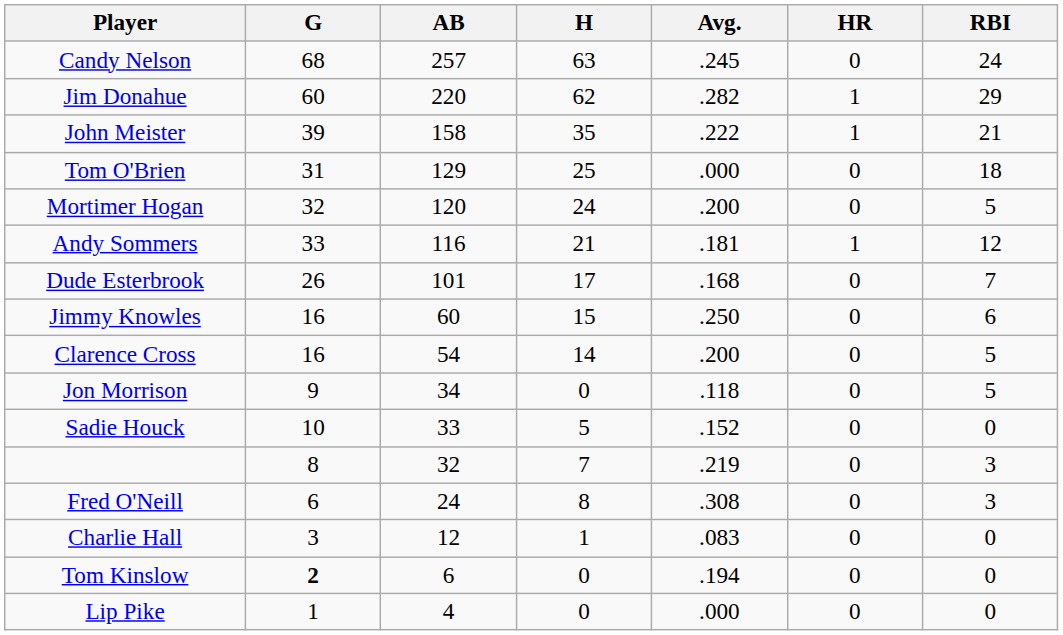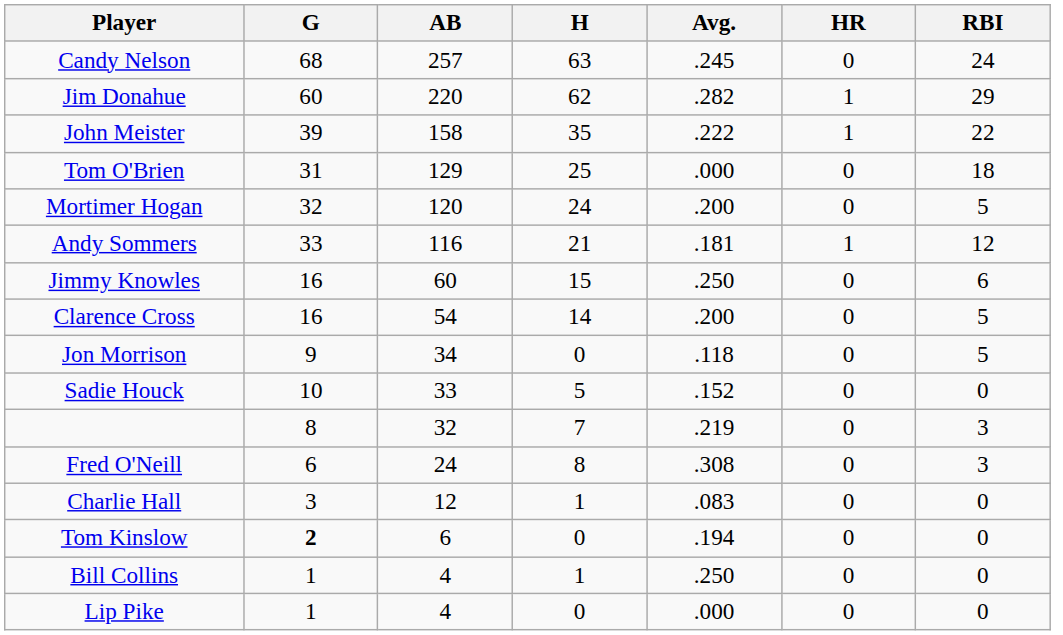John Meister | RBI: 21 -> 22
- row: Dude Esterbrook | 26 | 101 | 17 | .168 | 0 | 7
+ row: Bill Collins | 1 | 4 | 1 | .250 | 0 | 0
